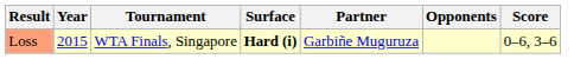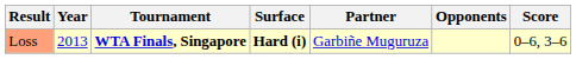Loss | Year: 2015 -> 2013
Loss | Tournament: normal -> bold
